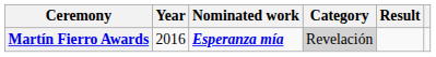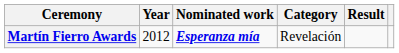Martín Fierro Awards | Year: 2016 -> 2012
Martín Fierro Awards | Category: lightgrey background -> no background
